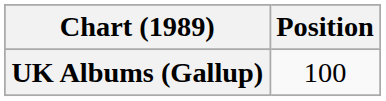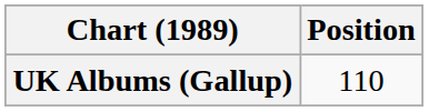UK Albums (Gallup) | Position: 100 -> 110
